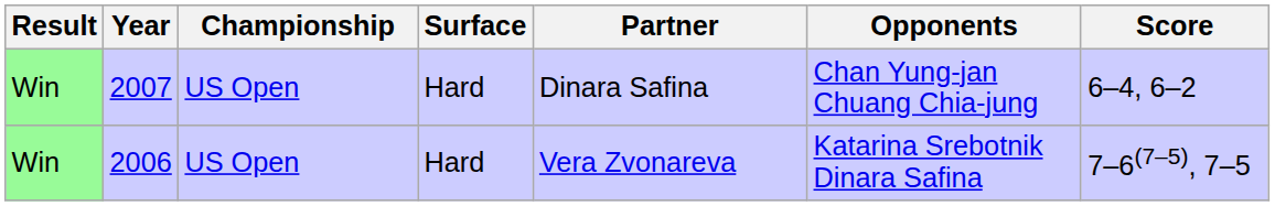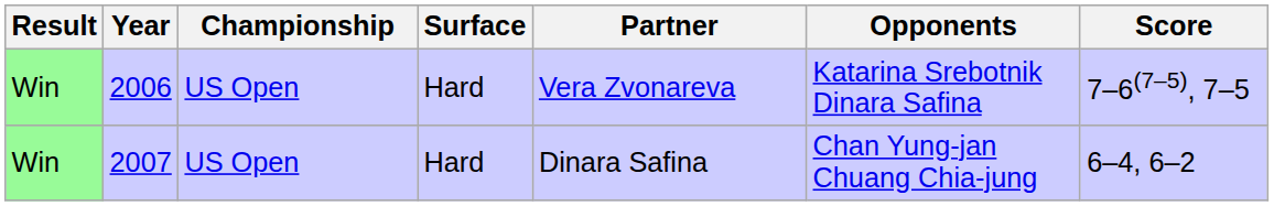rows swapped: 2006 <-> 2007
